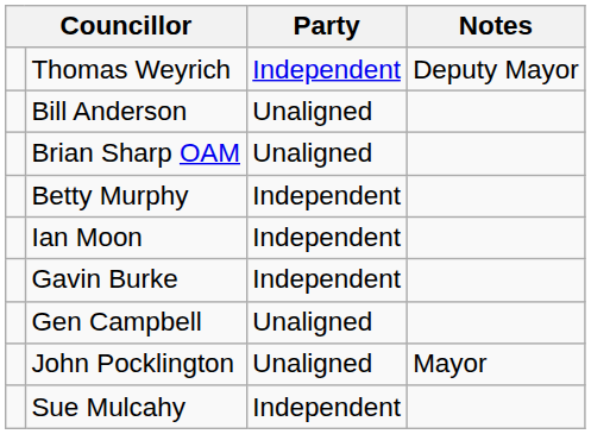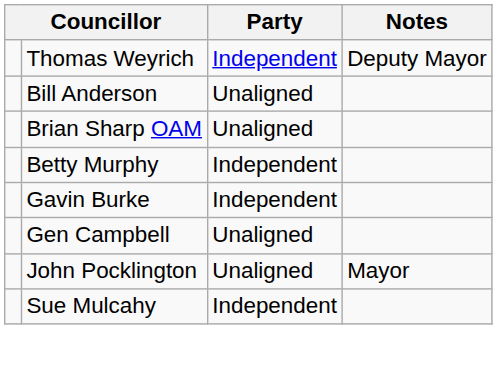- row: Ian Moon | Independent
